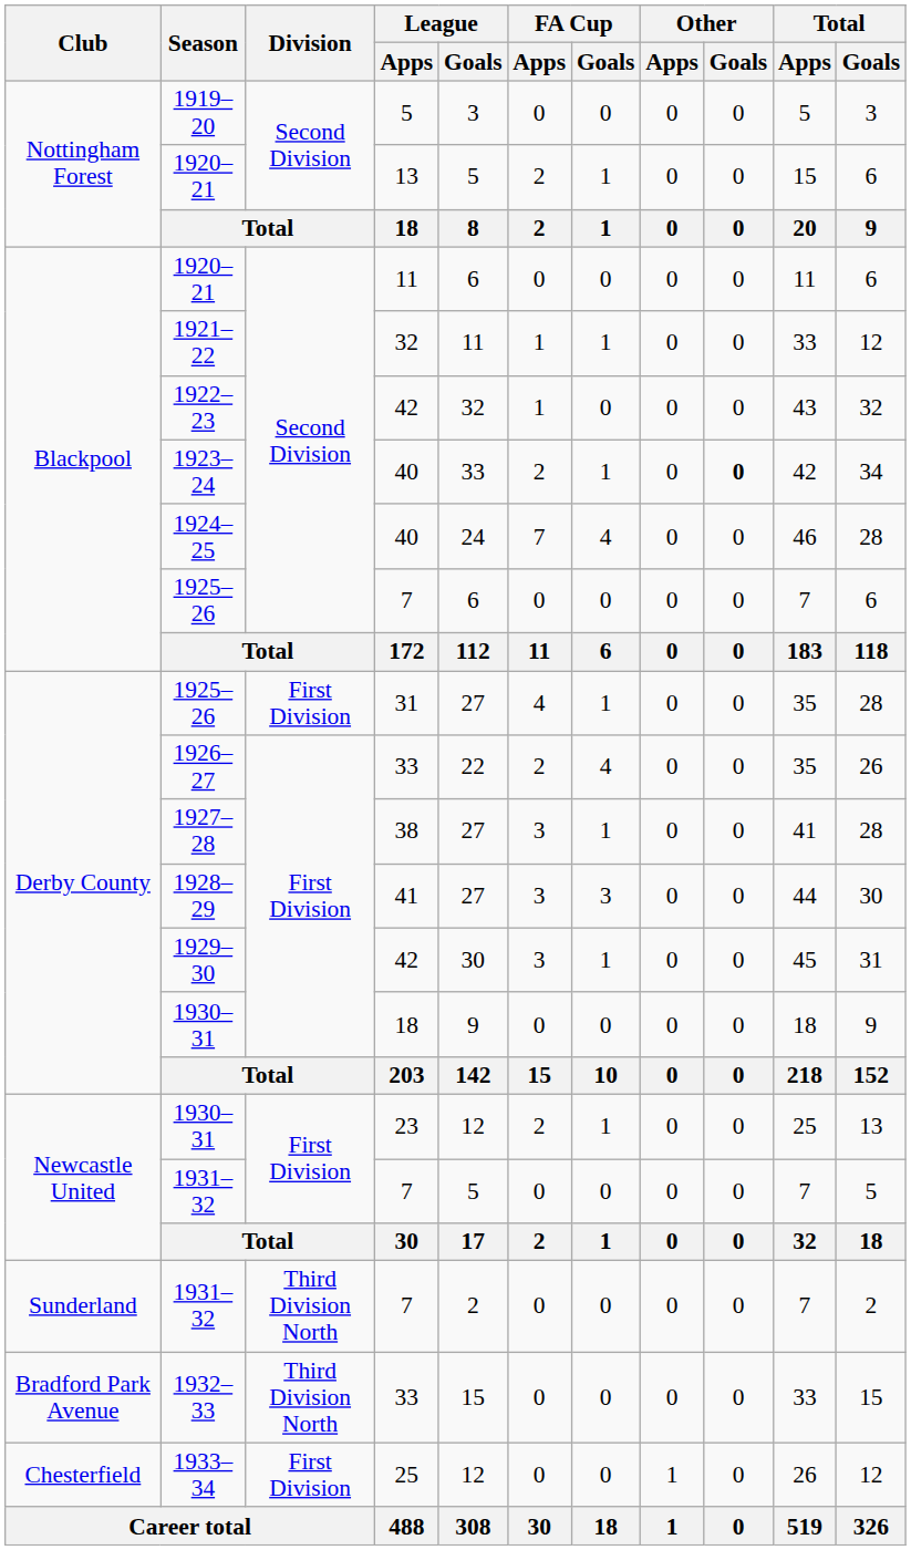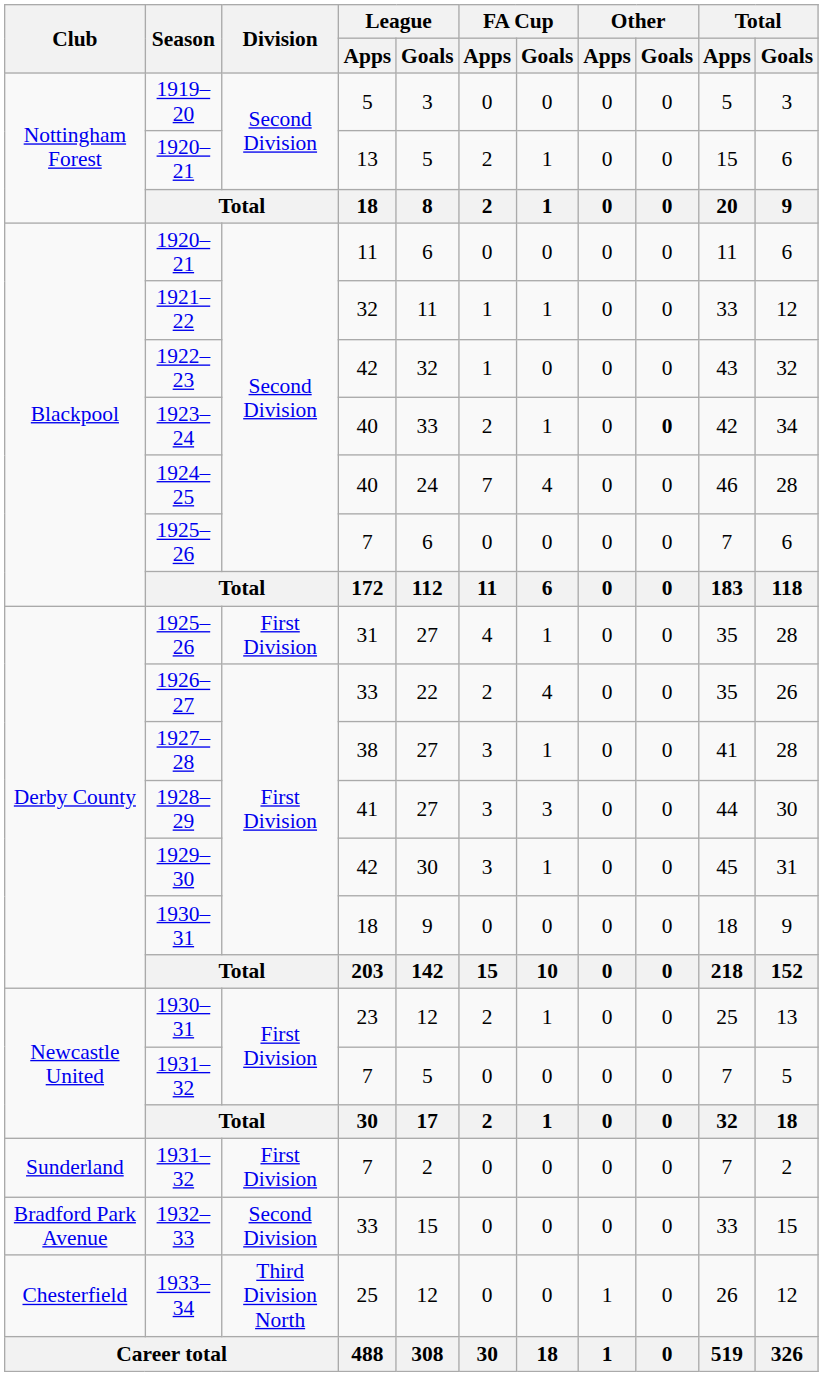Sunderland / 1931–32 | Division: Third Division North -> First Division
1932–33 | Division: Third Division North -> Second Division
1933–34 | Division: First Division -> Third Division North
